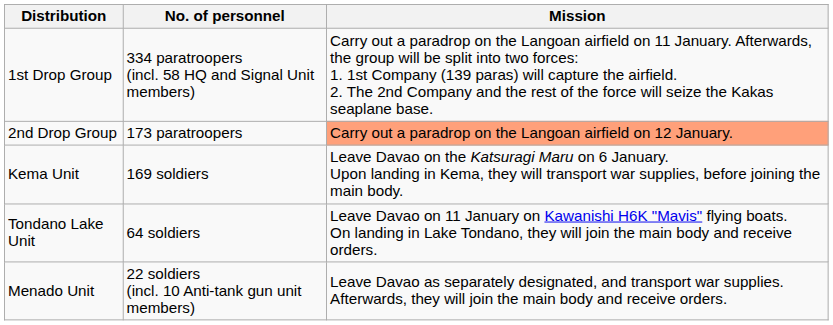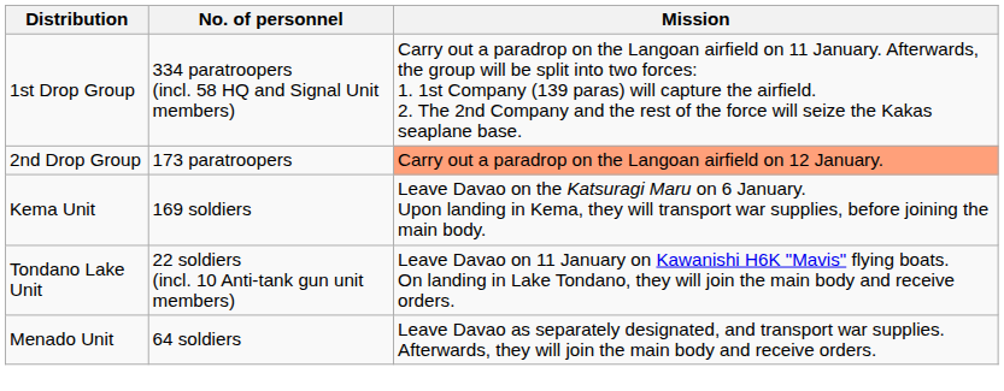Tondano Lake Unit | No. of personnel: 64 soldiers -> 22 soldiers (incl. 10 Anti-tank gun unit members)
Menado Unit | No. of personnel: 22 soldiers (incl. 10 Anti-tank gun unit members) -> 64 soldiers
